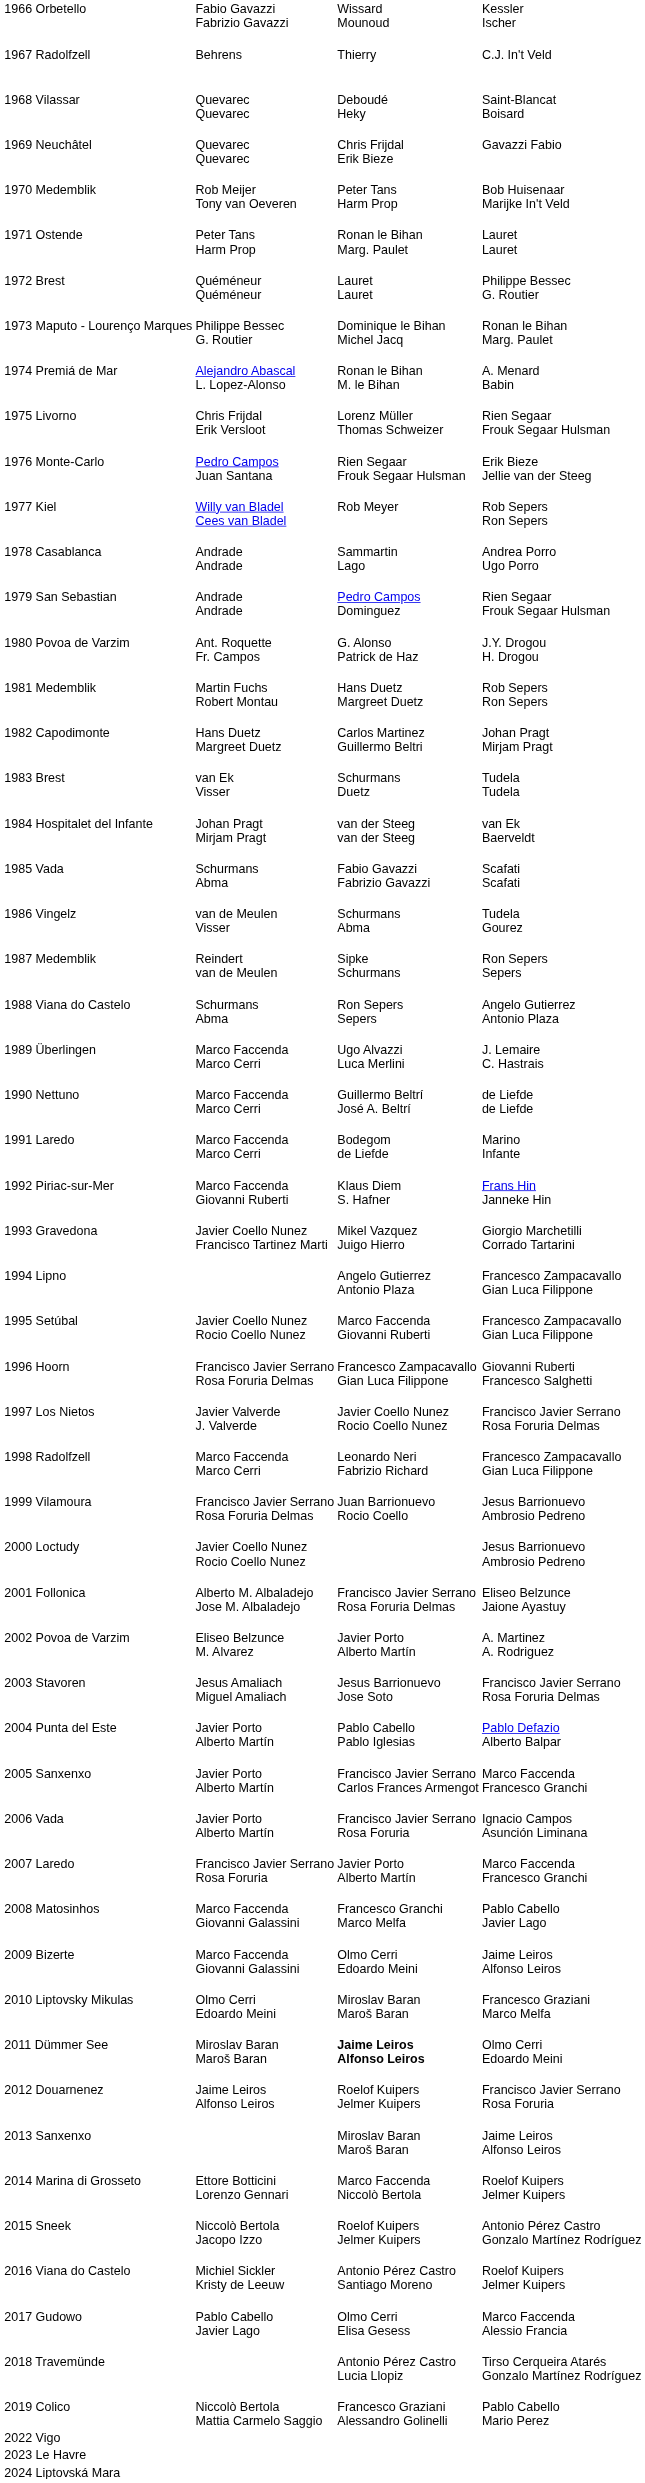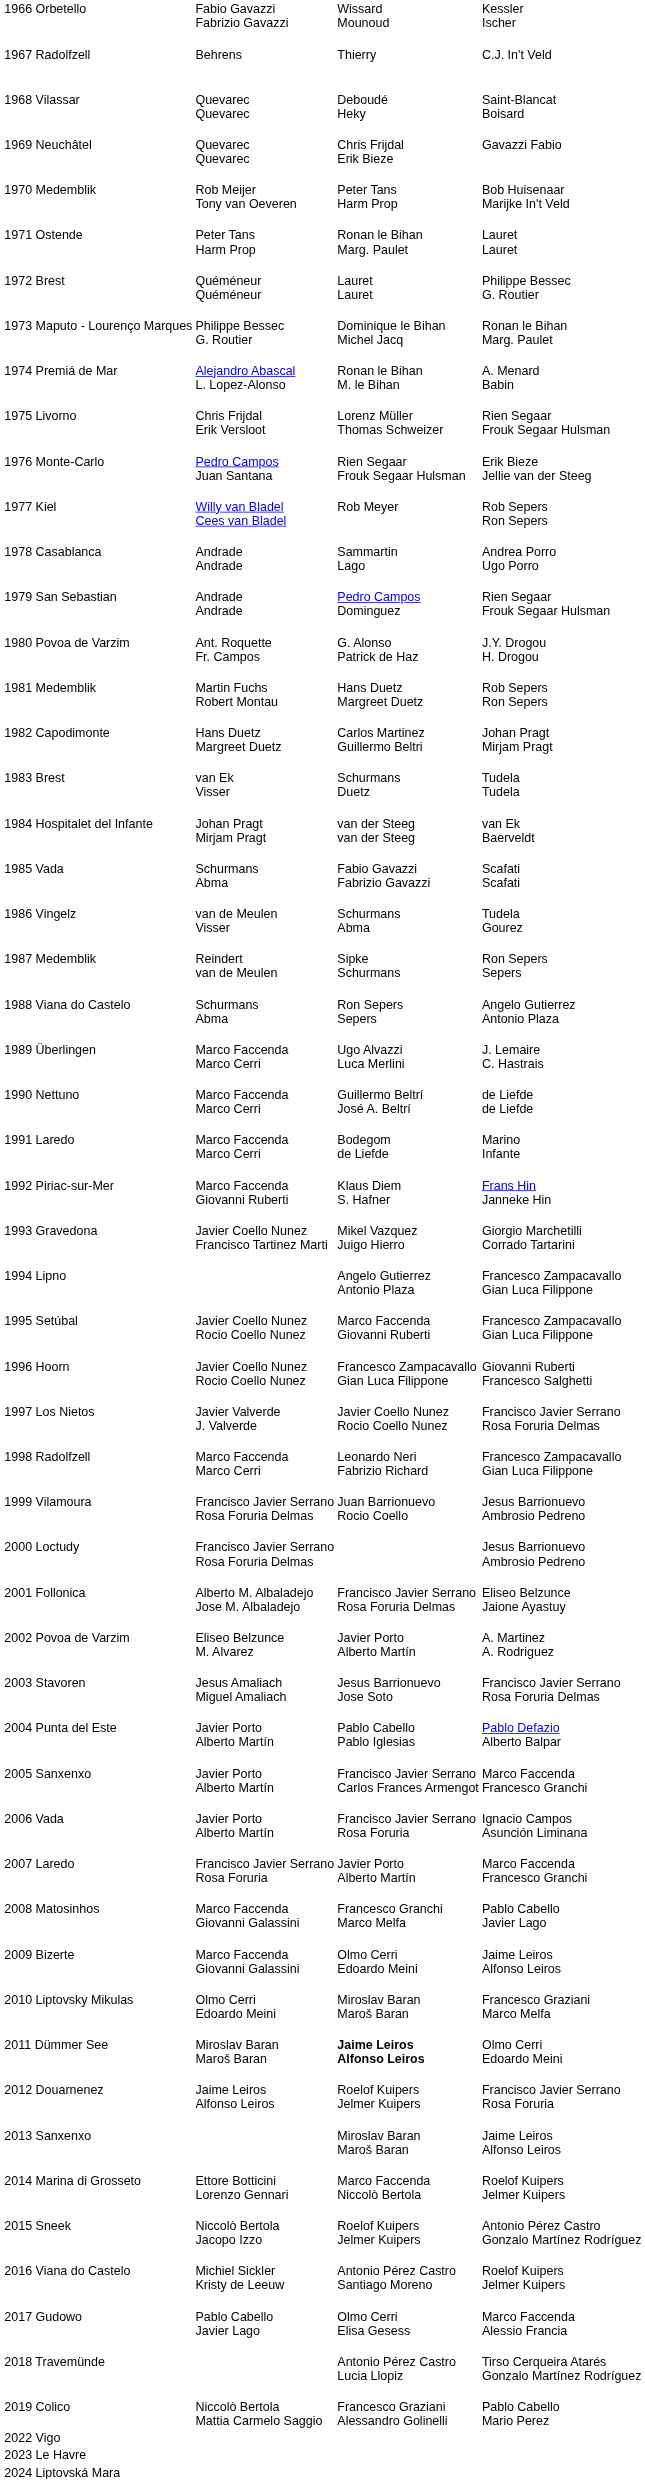1996 Hoorn | column 2: Francisco Javier Serrano Rosa Foruria Delmas -> Javier Coello Nunez Rocio Coello Nunez
2000 Loctudy | column 2: Javier Coello Nunez Rocio Coello Nunez -> Francisco Javier Serrano Rosa Foruria Delmas
